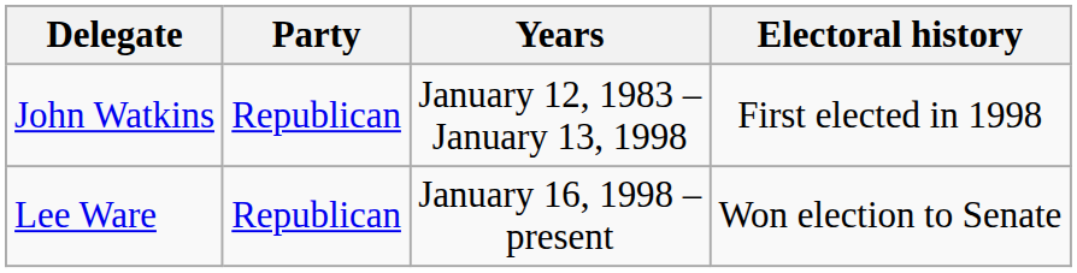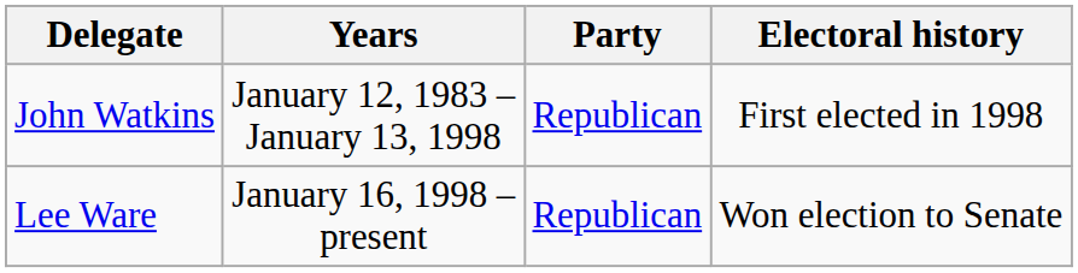columns swapped: Party <-> Years
